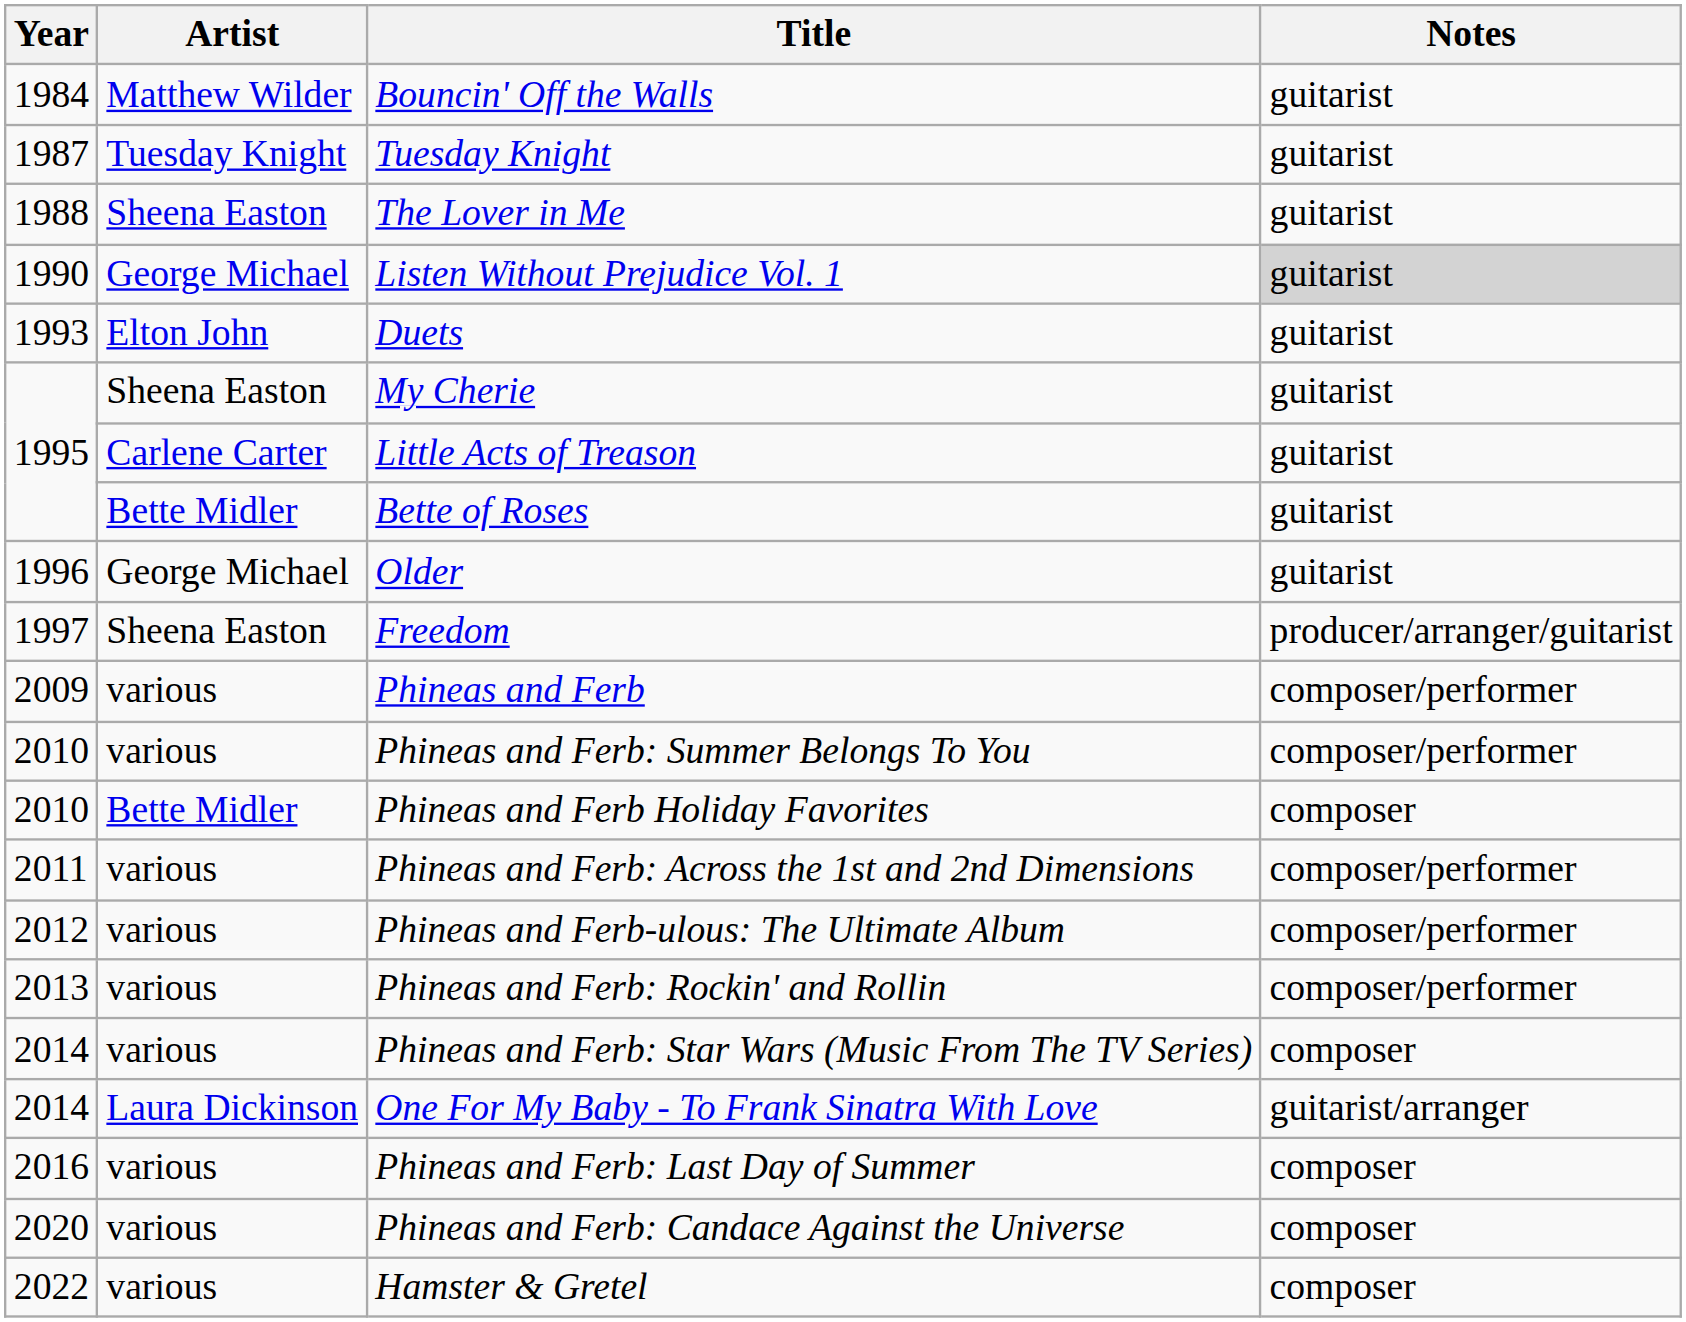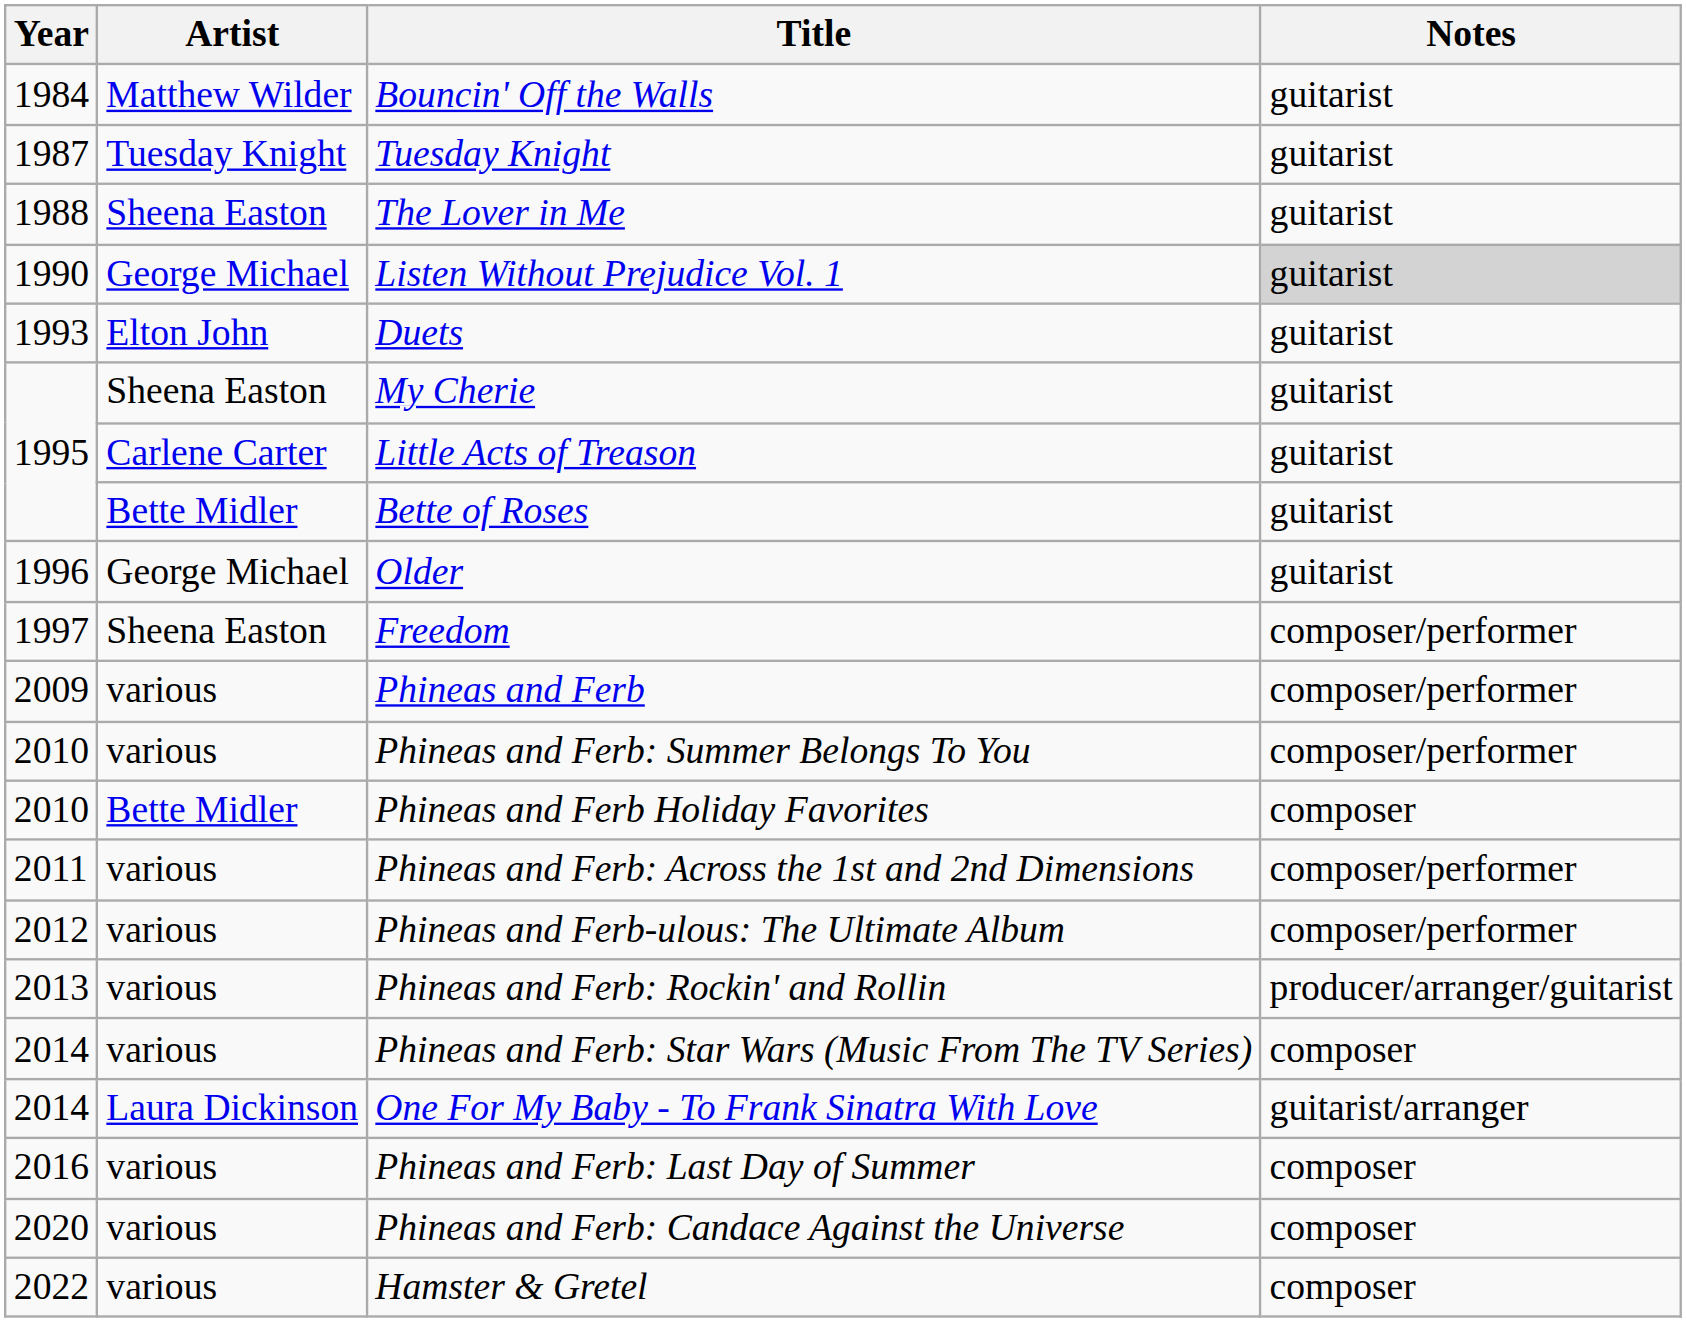Freedom | Notes: producer/arranger/guitarist -> composer/performer
Phineas and Ferb: Rockin' and Rollin | Notes: composer/performer -> producer/arranger/guitarist
